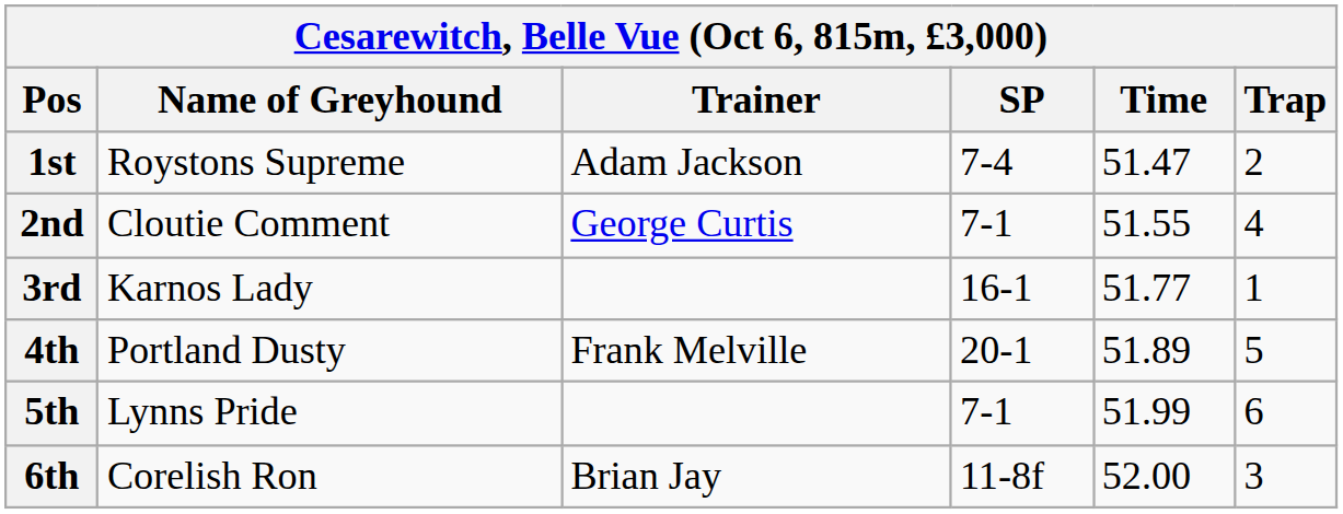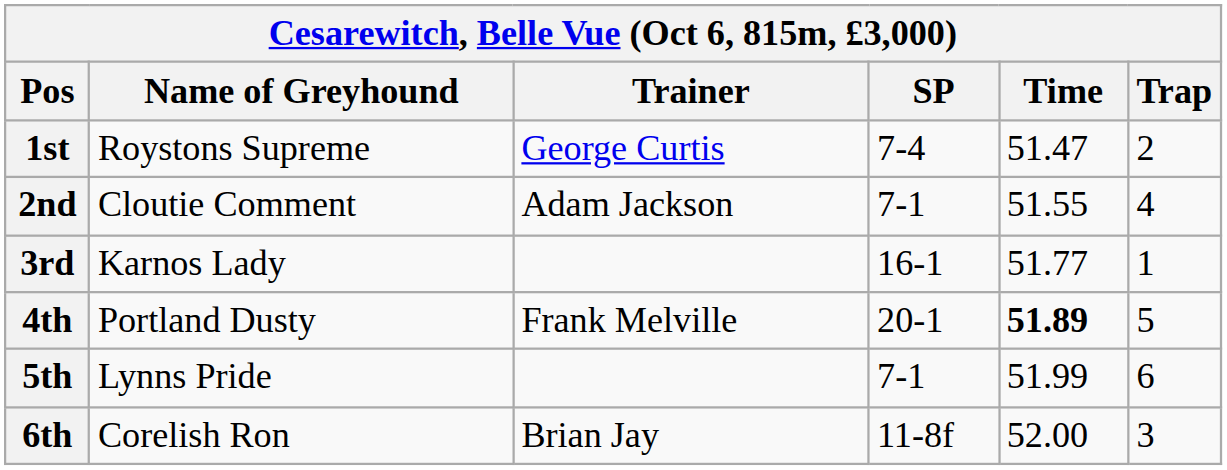1st | Trainer: Adam Jackson -> George Curtis
2nd | Trainer: George Curtis -> Adam Jackson
4th | Time: normal -> bold
